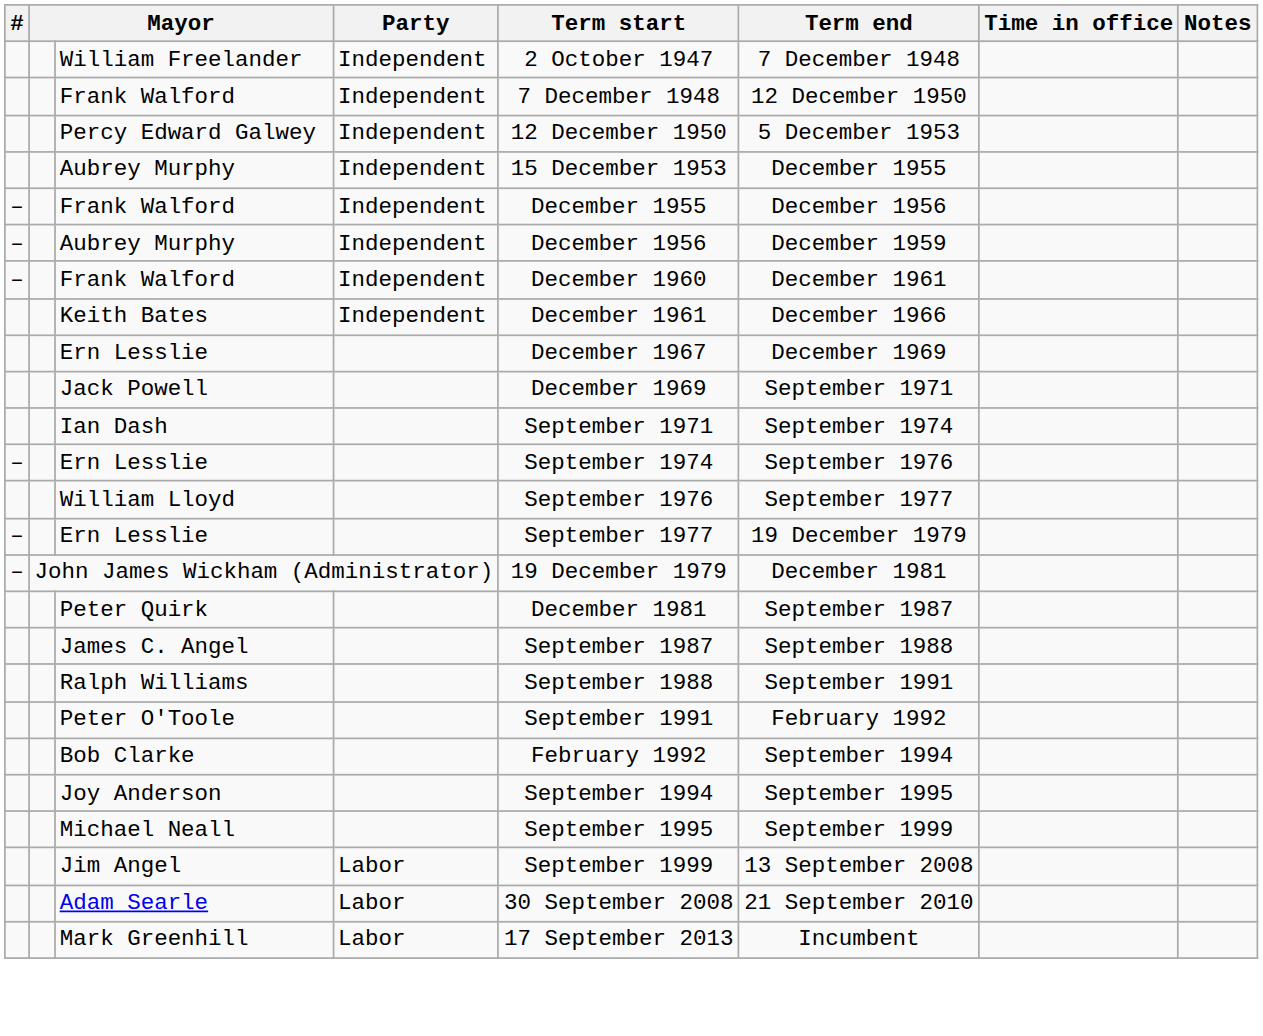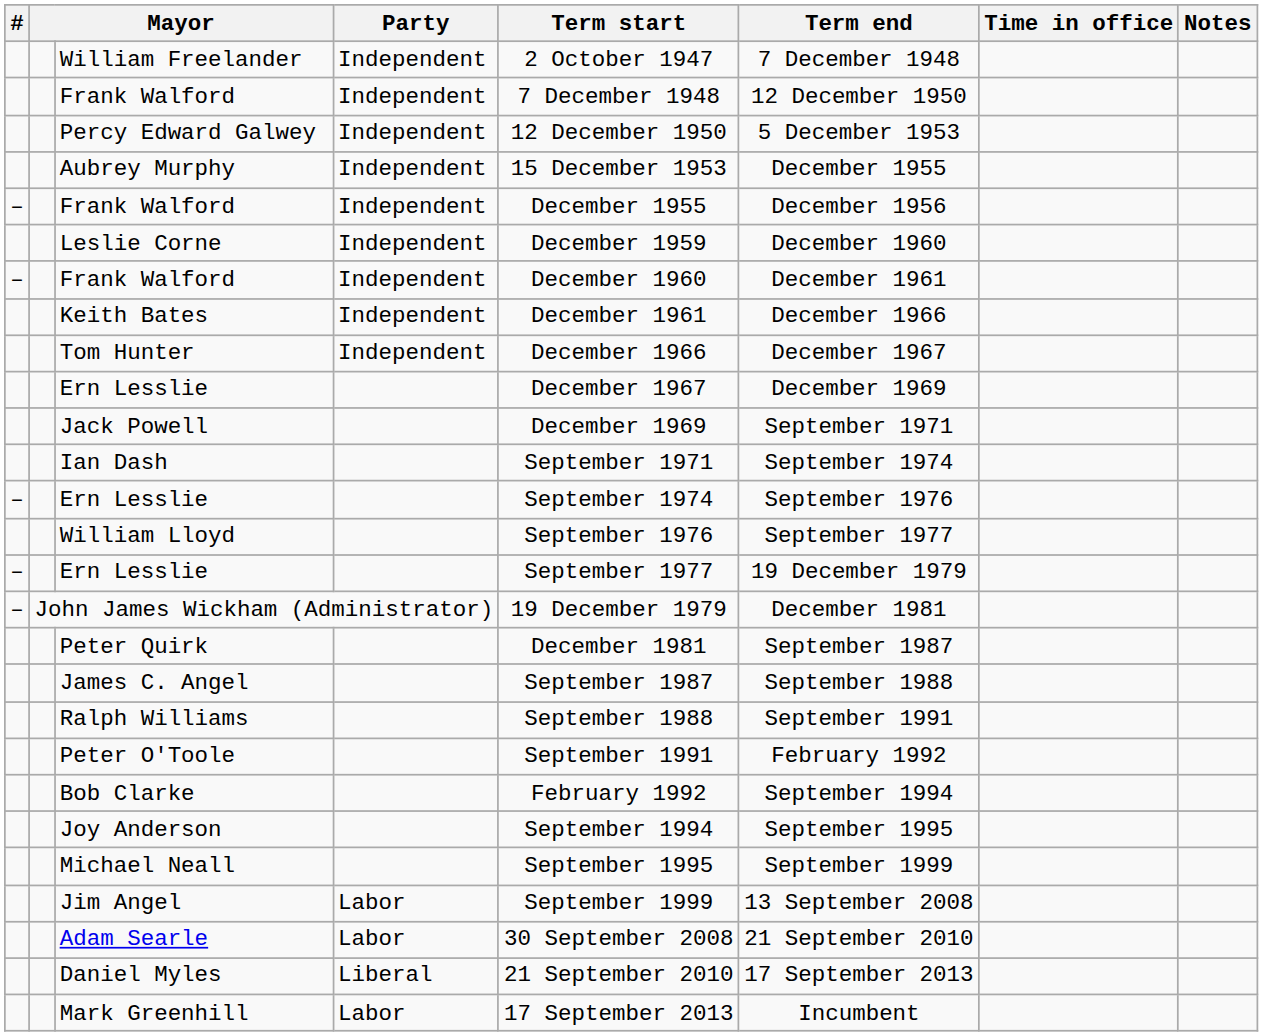- row: – | Aubrey Murphy | Independent | December 1956 | December 1959
+ row: Leslie Corne | Independent | December 1959 | December 1960
+ row: Tom Hunter | Independent | December 1966 | December 1967
+ row: Daniel Myles | Liberal | 21 September 2010 | 17 September 2013
